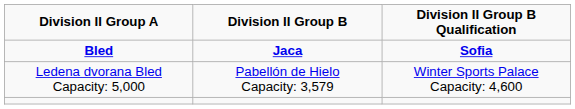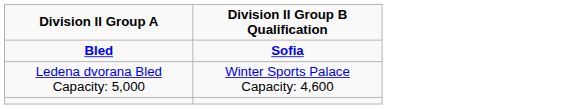- column: Division II Group B | Jaca | Pabellón de Hielo Capacity: 3,579
